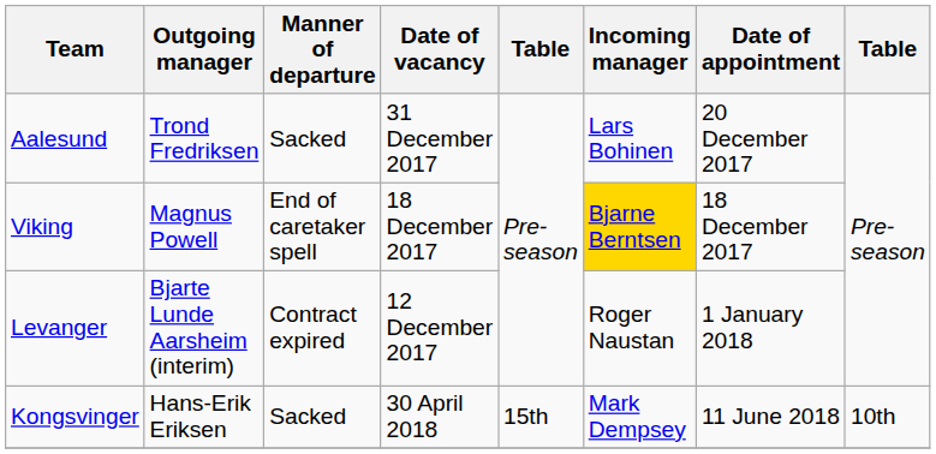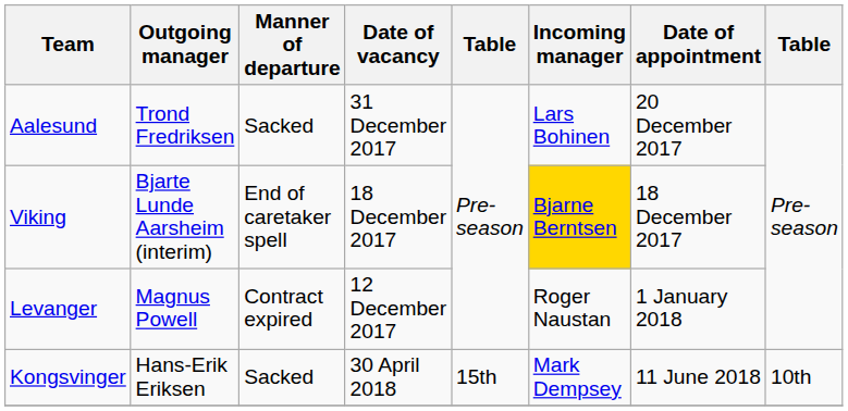Viking | Outgoing manager: Magnus Powell -> Bjarte Lunde Aarsheim (interim)
Levanger | Outgoing manager: Bjarte Lunde Aarsheim (interim) -> Magnus Powell
